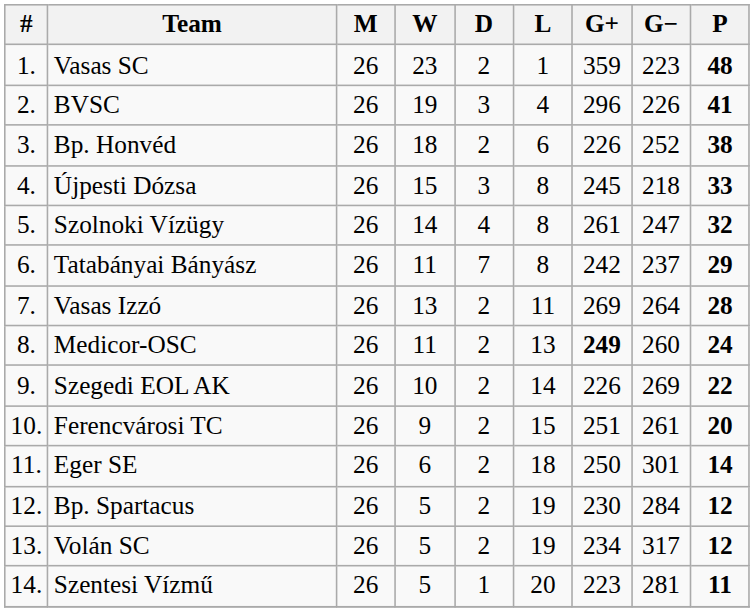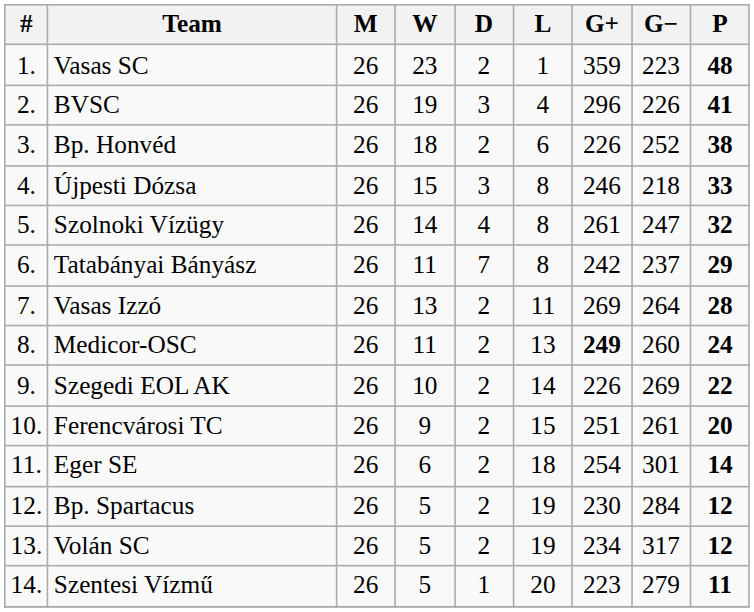Újpesti Dózsa | G+: 245 -> 246
Eger SE | G+: 250 -> 254
Szentesi Vízmű | G−: 281 -> 279
